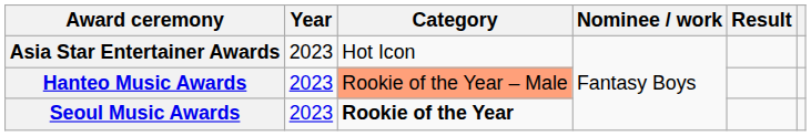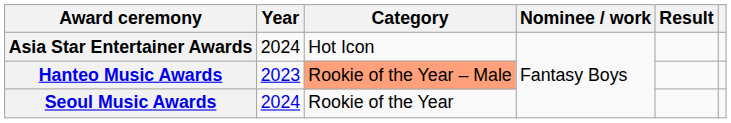Asia Star Entertainer Awards | Year: 2023 -> 2024
Seoul Music Awards | Year: 2023 -> 2024
Seoul Music Awards | Category: bold -> normal
